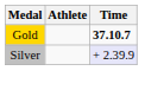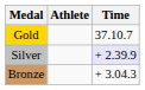Gold | Time: bold -> normal
+ row: Bronze | + 3.04.3
